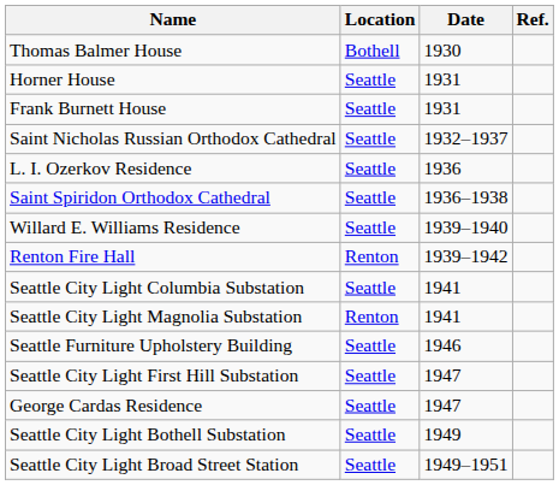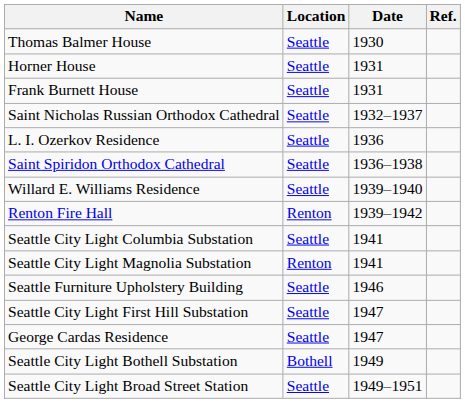Thomas Balmer House | Location: Bothell -> Seattle
Seattle City Light Bothell Substation | Location: Seattle -> Bothell
